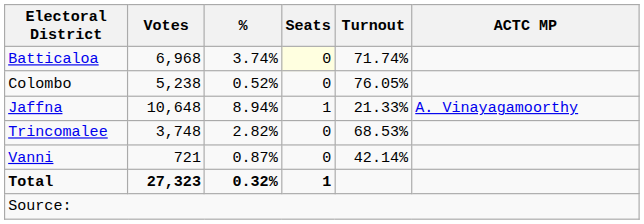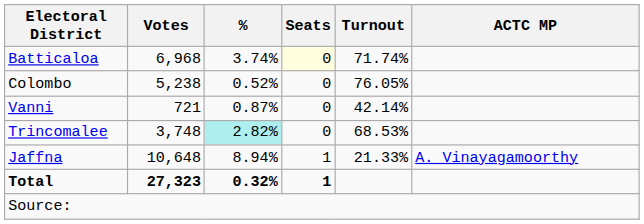rows swapped: Jaffna <-> Vanni
Trincomalee | %: no background -> paleturquoise background
